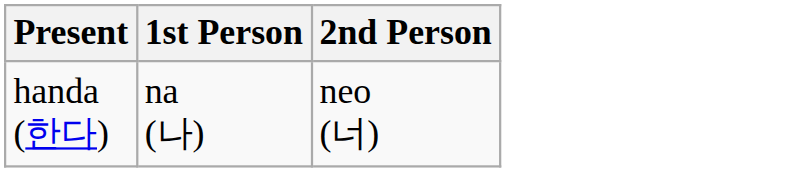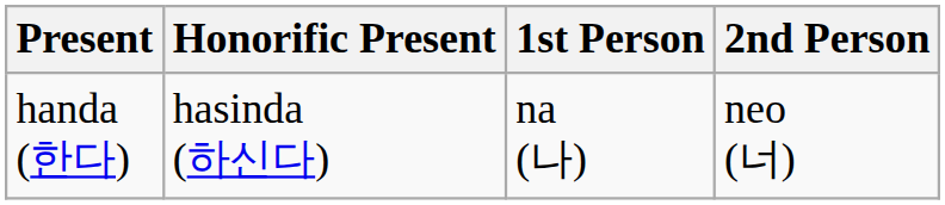+ column: Honorific Present | hasinda (하신다)
